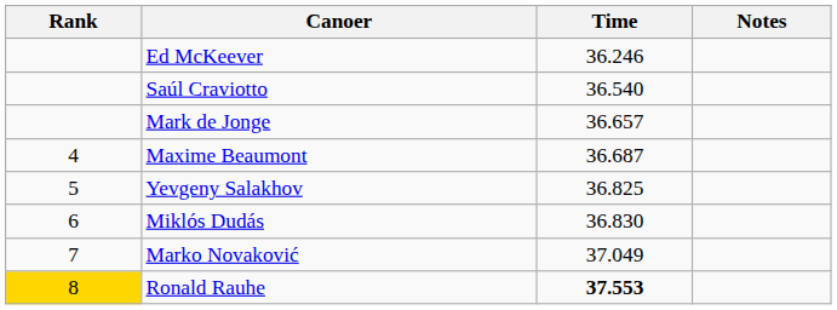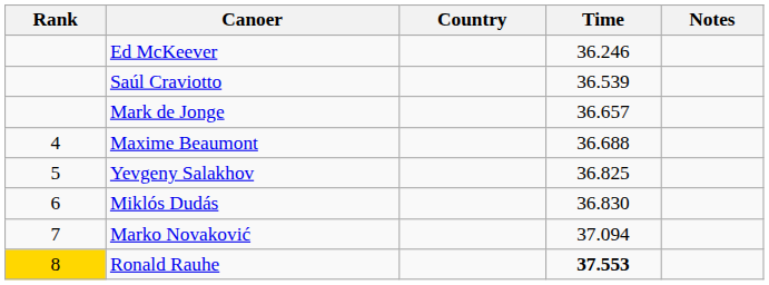+ column: Country
Saúl Craviotto | Time: 36.540 -> 36.539
Maxime Beaumont | Time: 36.687 -> 36.688
Marko Novaković | Time: 37.049 -> 37.094
